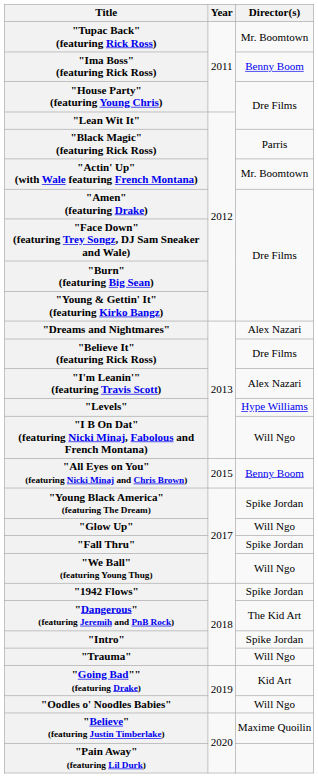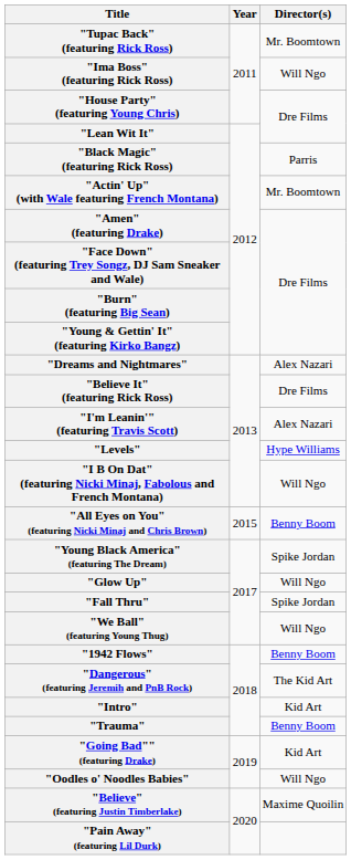"Ima Boss" (featuring Rick Ross) | Director(s): Benny Boom -> Will Ngo
"1942 Flows" | Director(s): Spike Jordan -> Benny Boom
"Intro" | Director(s): Spike Jordan -> Kid Art
"Trauma" | Director(s): Will Ngo -> Benny Boom
